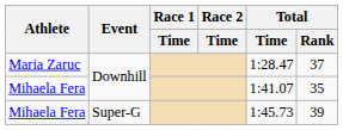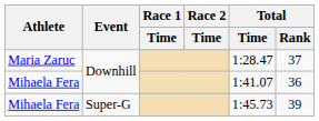Mihaela Fera / Downhill | Total / Rank: 35 -> 36
